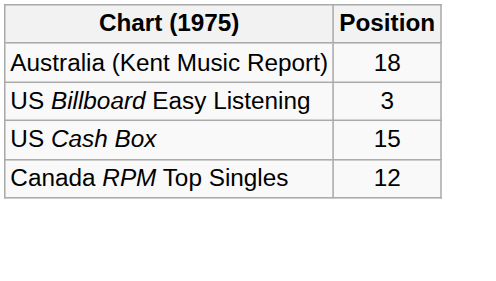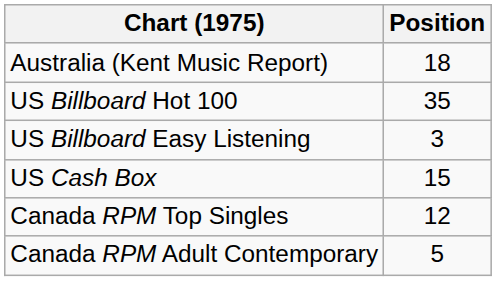+ row: US Billboard Hot 100 | 35
+ row: Canada RPM Adult Contemporary | 5
